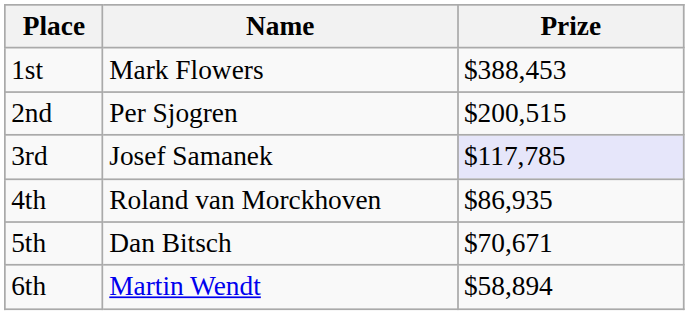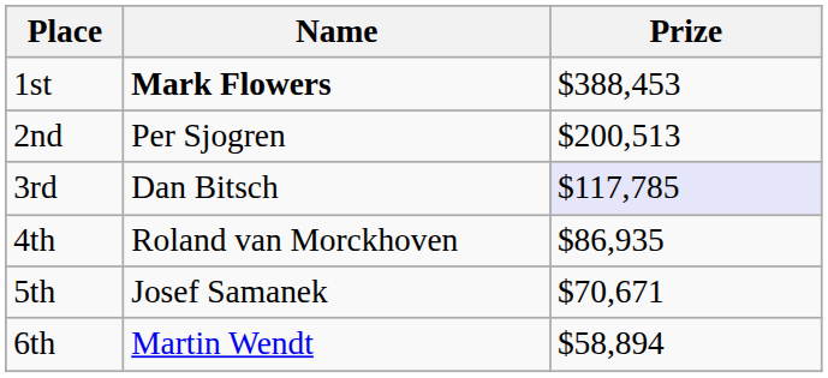1st | Name: normal -> bold
2nd | Prize: $200,515 -> $200,513
3rd | Name: Josef Samanek -> Dan Bitsch
5th | Name: Dan Bitsch -> Josef Samanek
